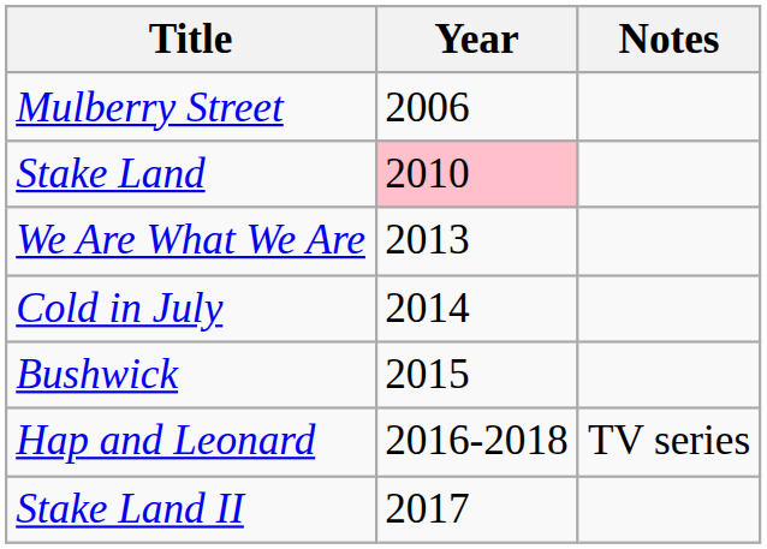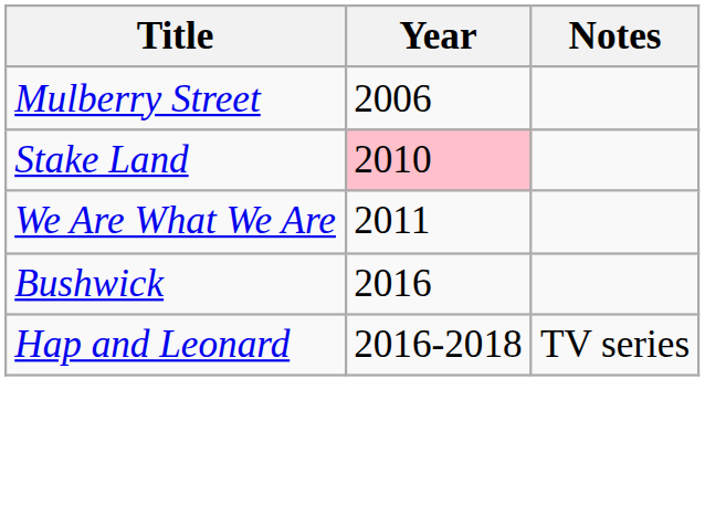We Are What We Are | Year: 2013 -> 2011
- row: Cold in July | 2014
Bushwick | Year: 2015 -> 2016
- row: Stake Land II | 2017
